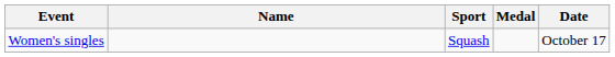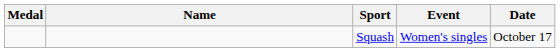columns swapped: Medal <-> Event
